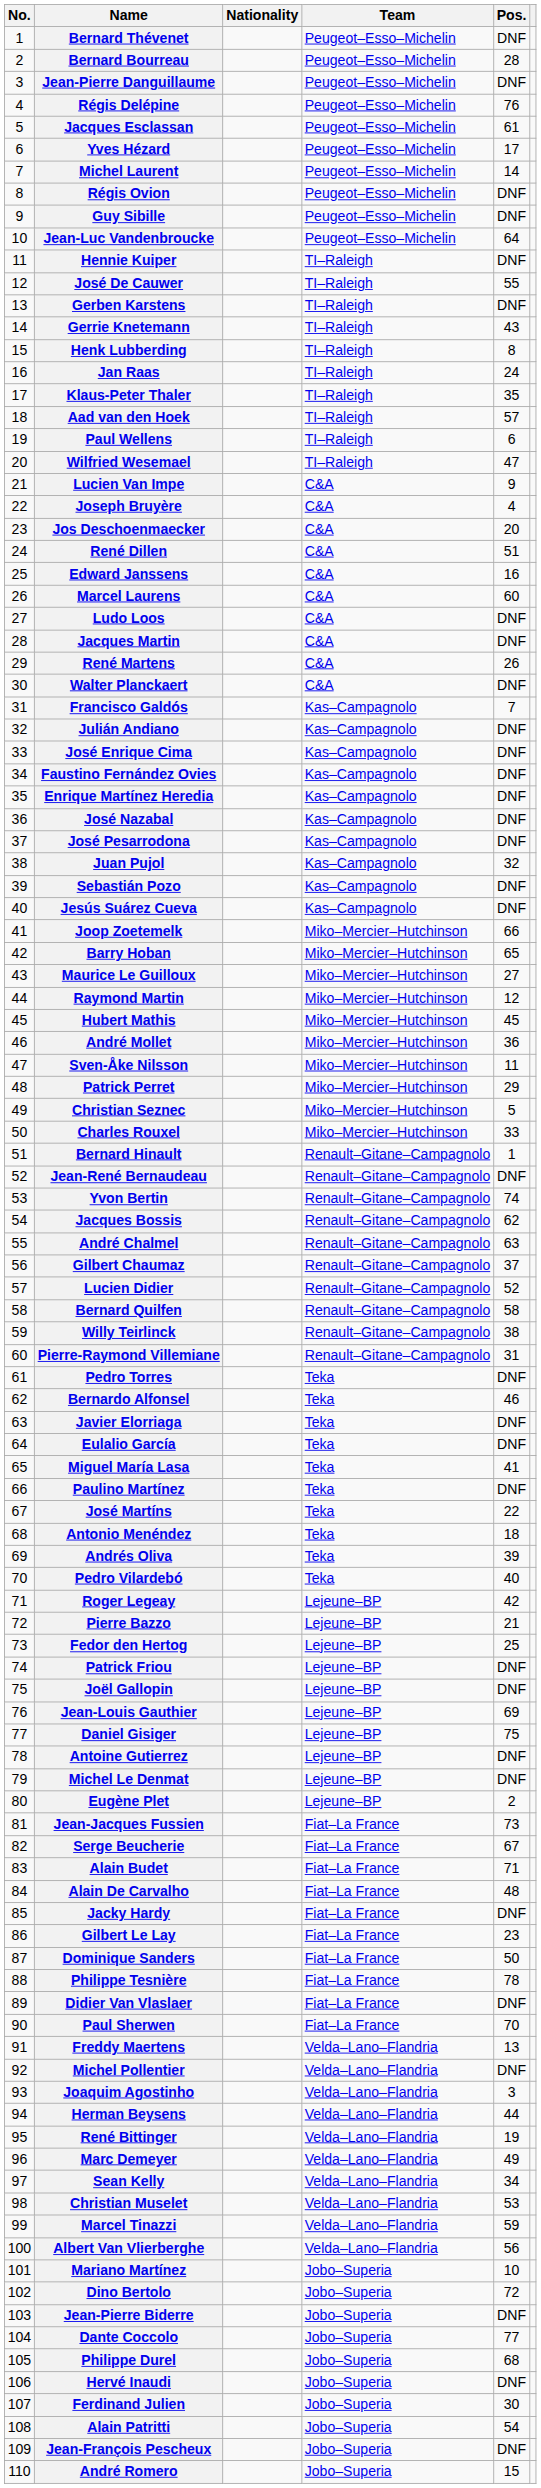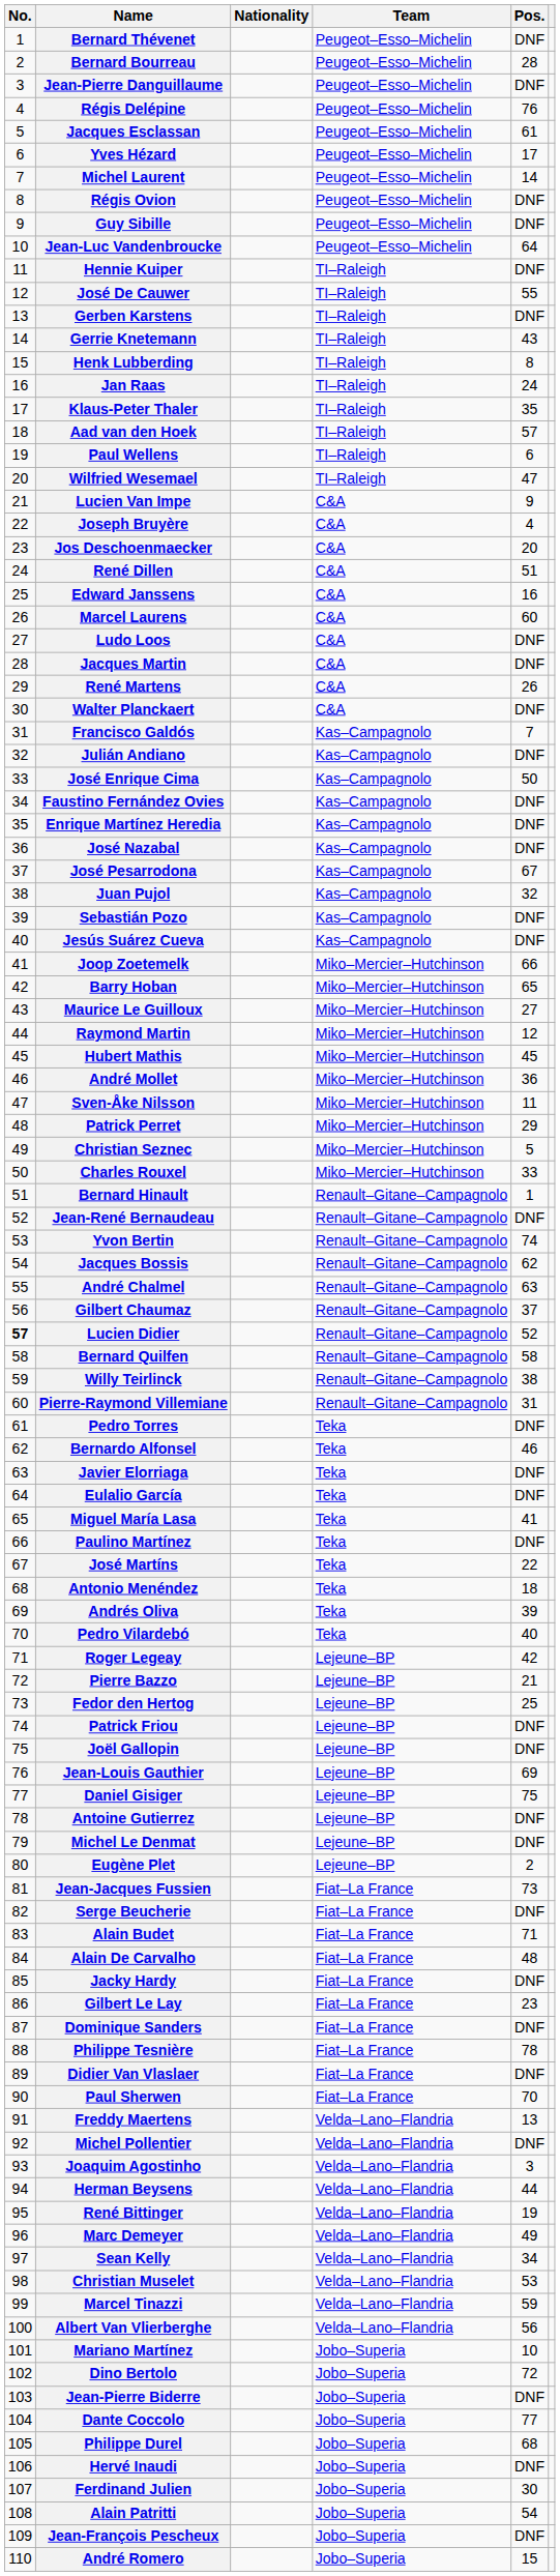José Enrique Cima | Pos.: DNF -> 50
José Pesarrodona | Pos.: DNF -> 67
Lucien Didier | No.: normal -> bold
Serge Beucherie | Pos.: 67 -> DNF
Dominique Sanders | Pos.: 50 -> DNF
